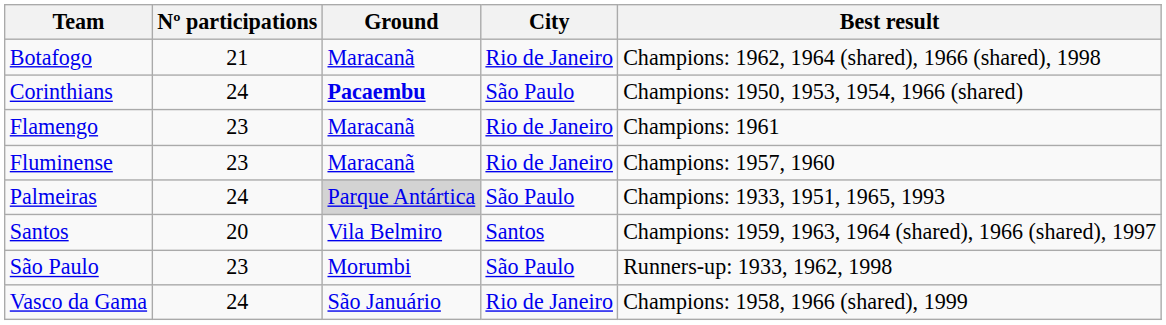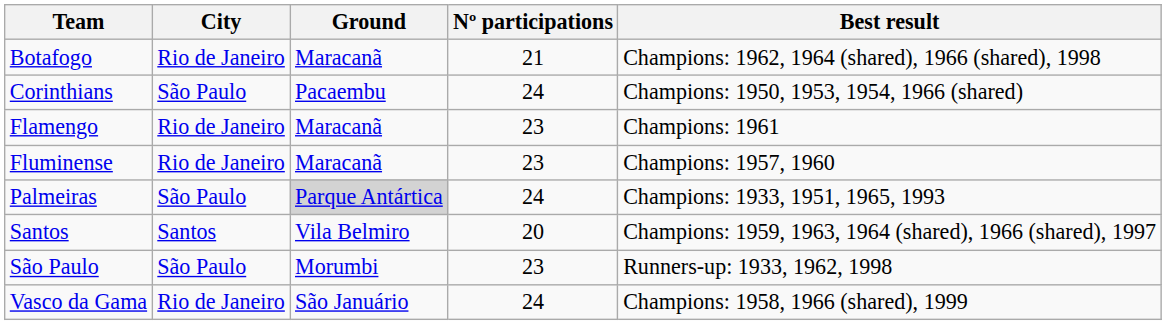columns swapped: City <-> Nº participations
Corinthians | Ground: bold -> normal
